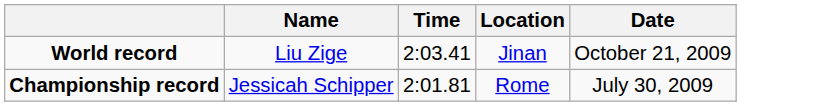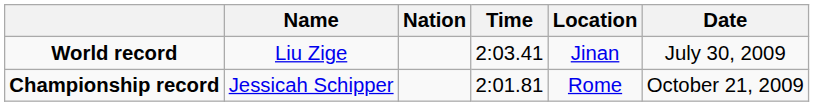+ column: Nation
World record | Date: October 21, 2009 -> July 30, 2009
Championship record | Date: July 30, 2009 -> October 21, 2009
